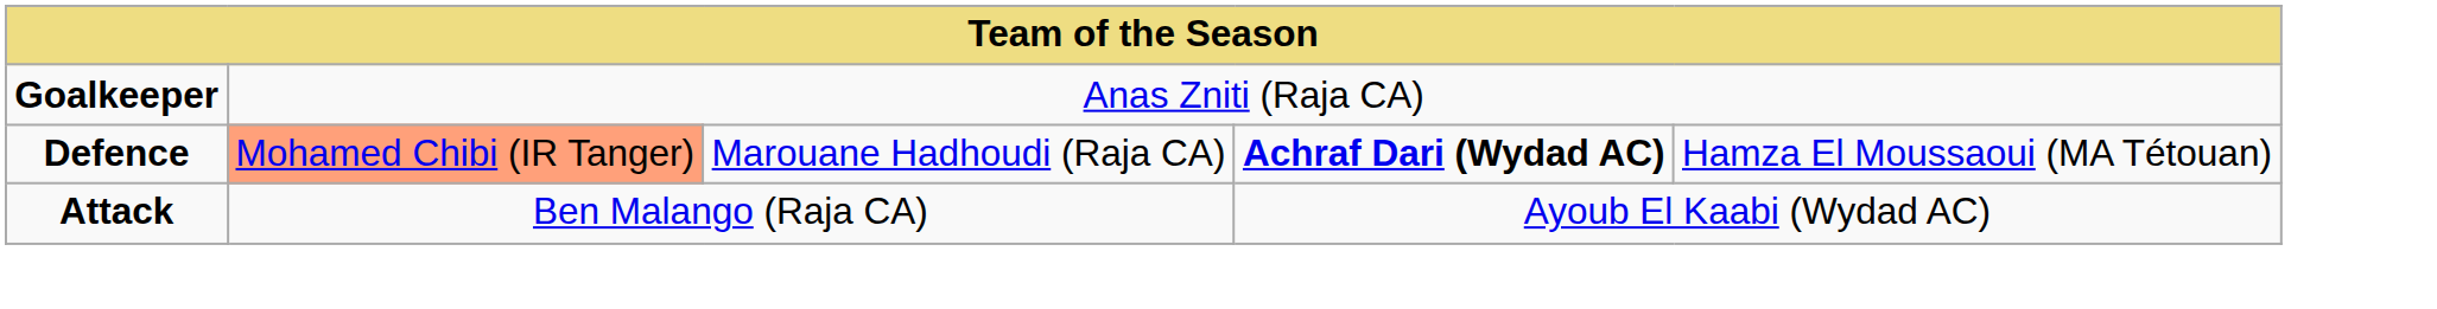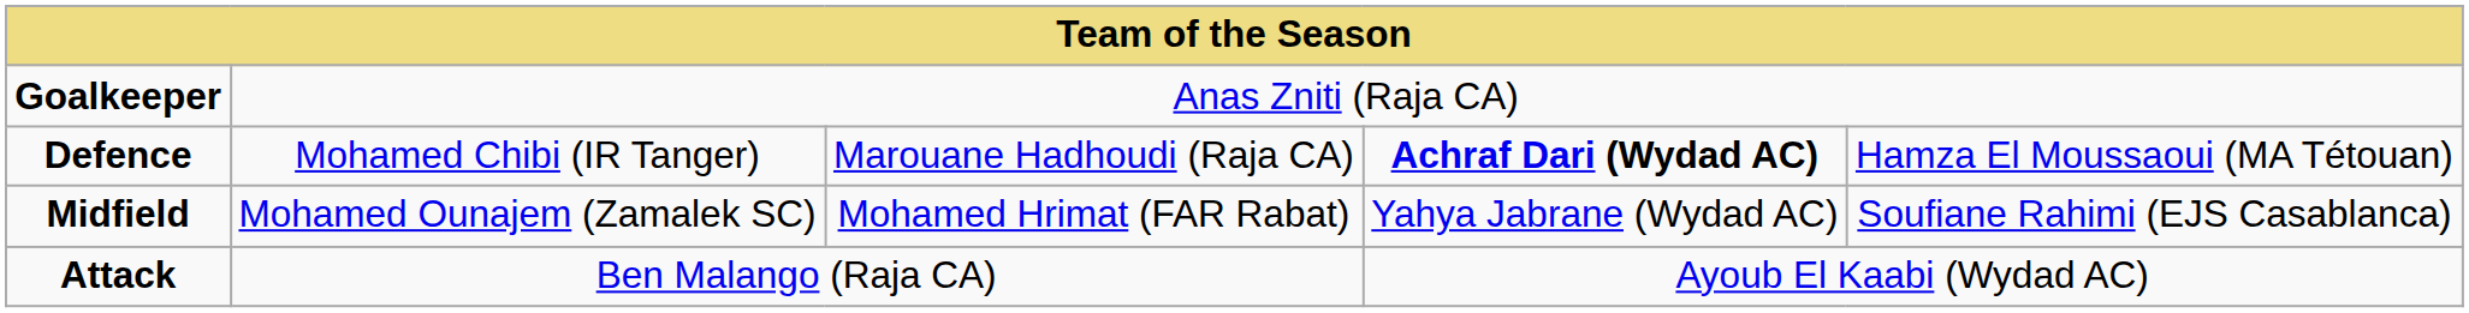Defence | column 2: lightsalmon background -> no background
+ row: Midfield | Mohamed Ounajem (Zamalek SC) | Mohamed Hrimat (FAR Rabat) | Yahya Jabrane (Wydad AC) | Soufiane Rahimi (EJS Casablanca)
